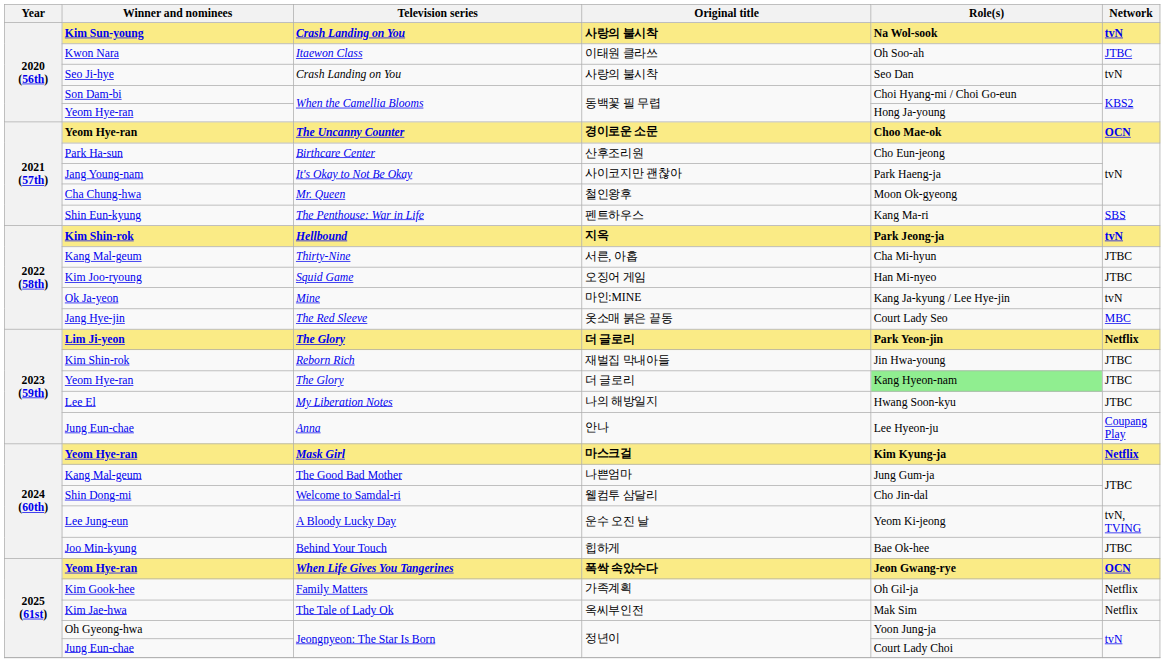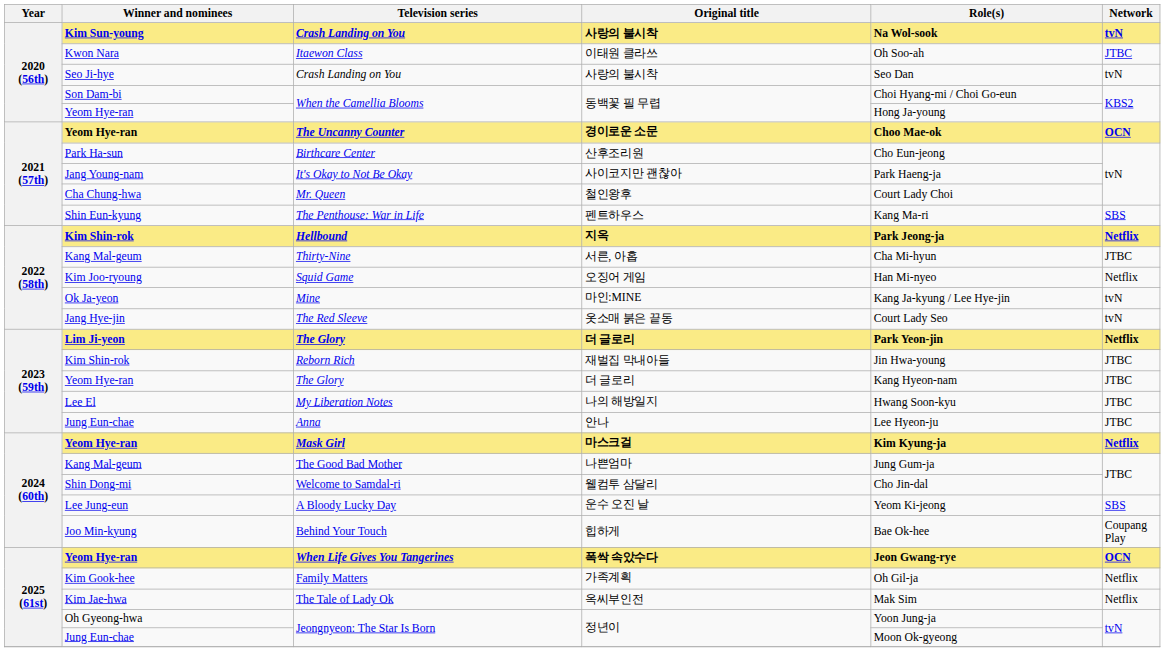Mr. Queen | Role(s): Moon Ok-gyeong -> Court Lady Choi
Hellbound | Network: tvN -> Netflix
Squid Game | Network: JTBC -> Netflix
The Red Sleeve | Network: MBC -> tvN
Yeom Hye-ran / The Glory | Role(s): lightgreen background -> no background
Anna | Network: Coupang Play -> JTBC
A Bloody Lucky Day | Network: tvN, TVING -> SBS
Behind Your Touch | Network: JTBC -> Coupang Play
Jung Eun-chae / Jeongnyeon: The Star Is Born | Role(s): Court Lady Choi -> Moon Ok-gyeong
